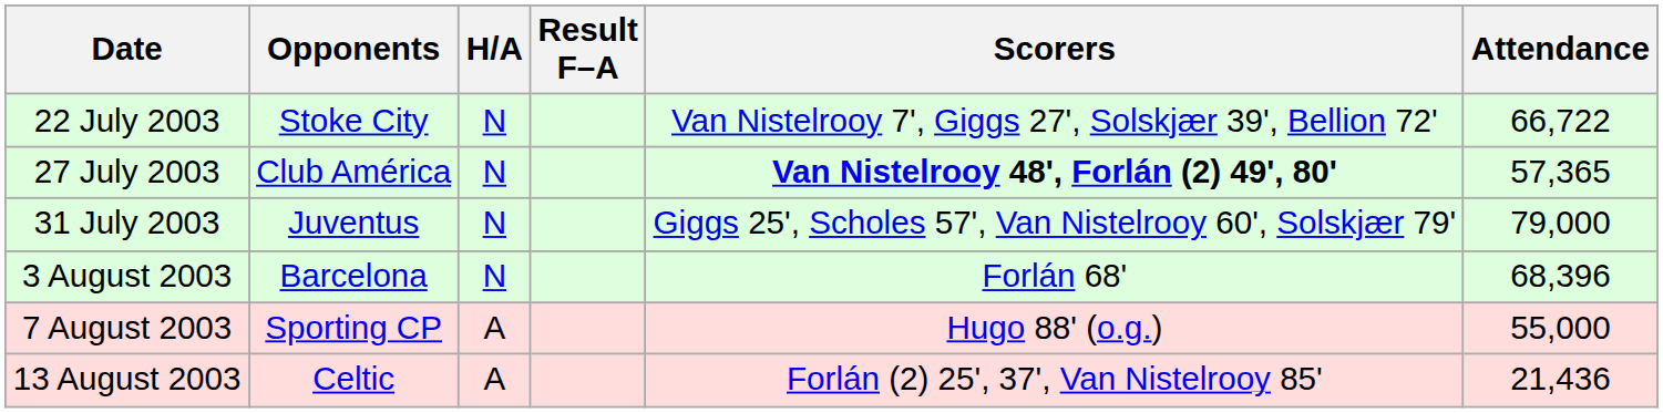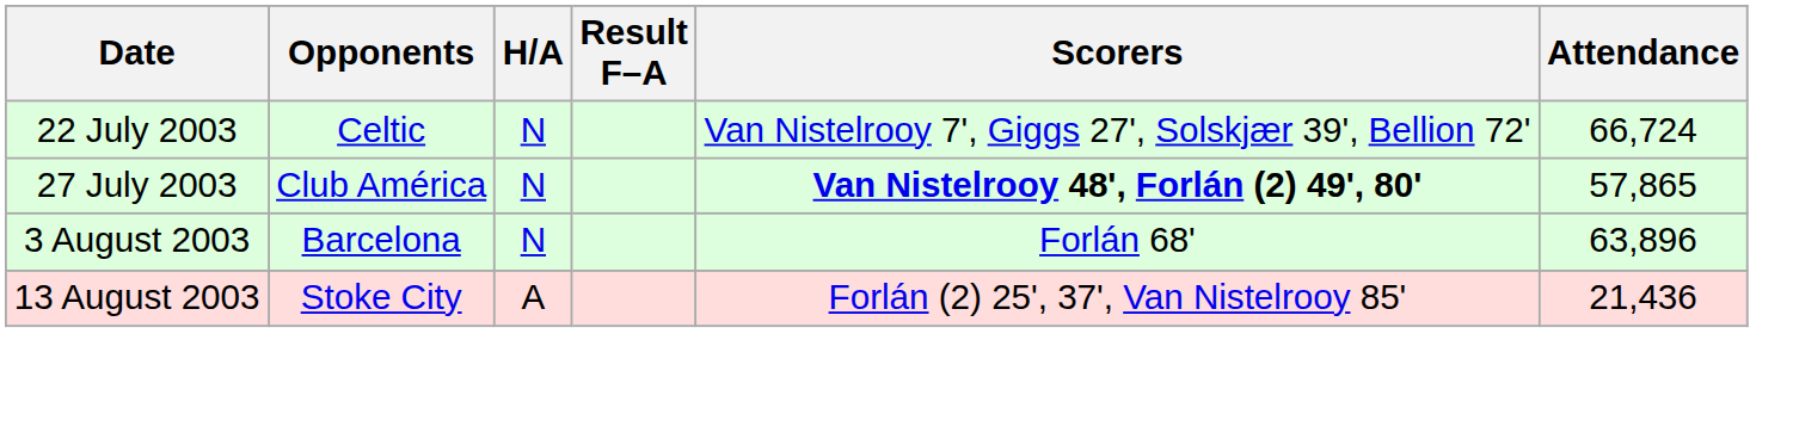22 July 2003 | Opponents: Stoke City -> Celtic
22 July 2003 | Attendance: 66,722 -> 66,724
27 July 2003 | Attendance: 57,365 -> 57,865
- row: 31 July 2003 | Juventus | N | Giggs 25', Scholes 57', Van Nistelrooy 60', Solskjær 79' | 79,000
3 August 2003 | Attendance: 68,396 -> 63,896
- row: 7 August 2003 | Sporting CP | A | Hugo 88' (o.g.) | 55,000
13 August 2003 | Opponents: Celtic -> Stoke City
